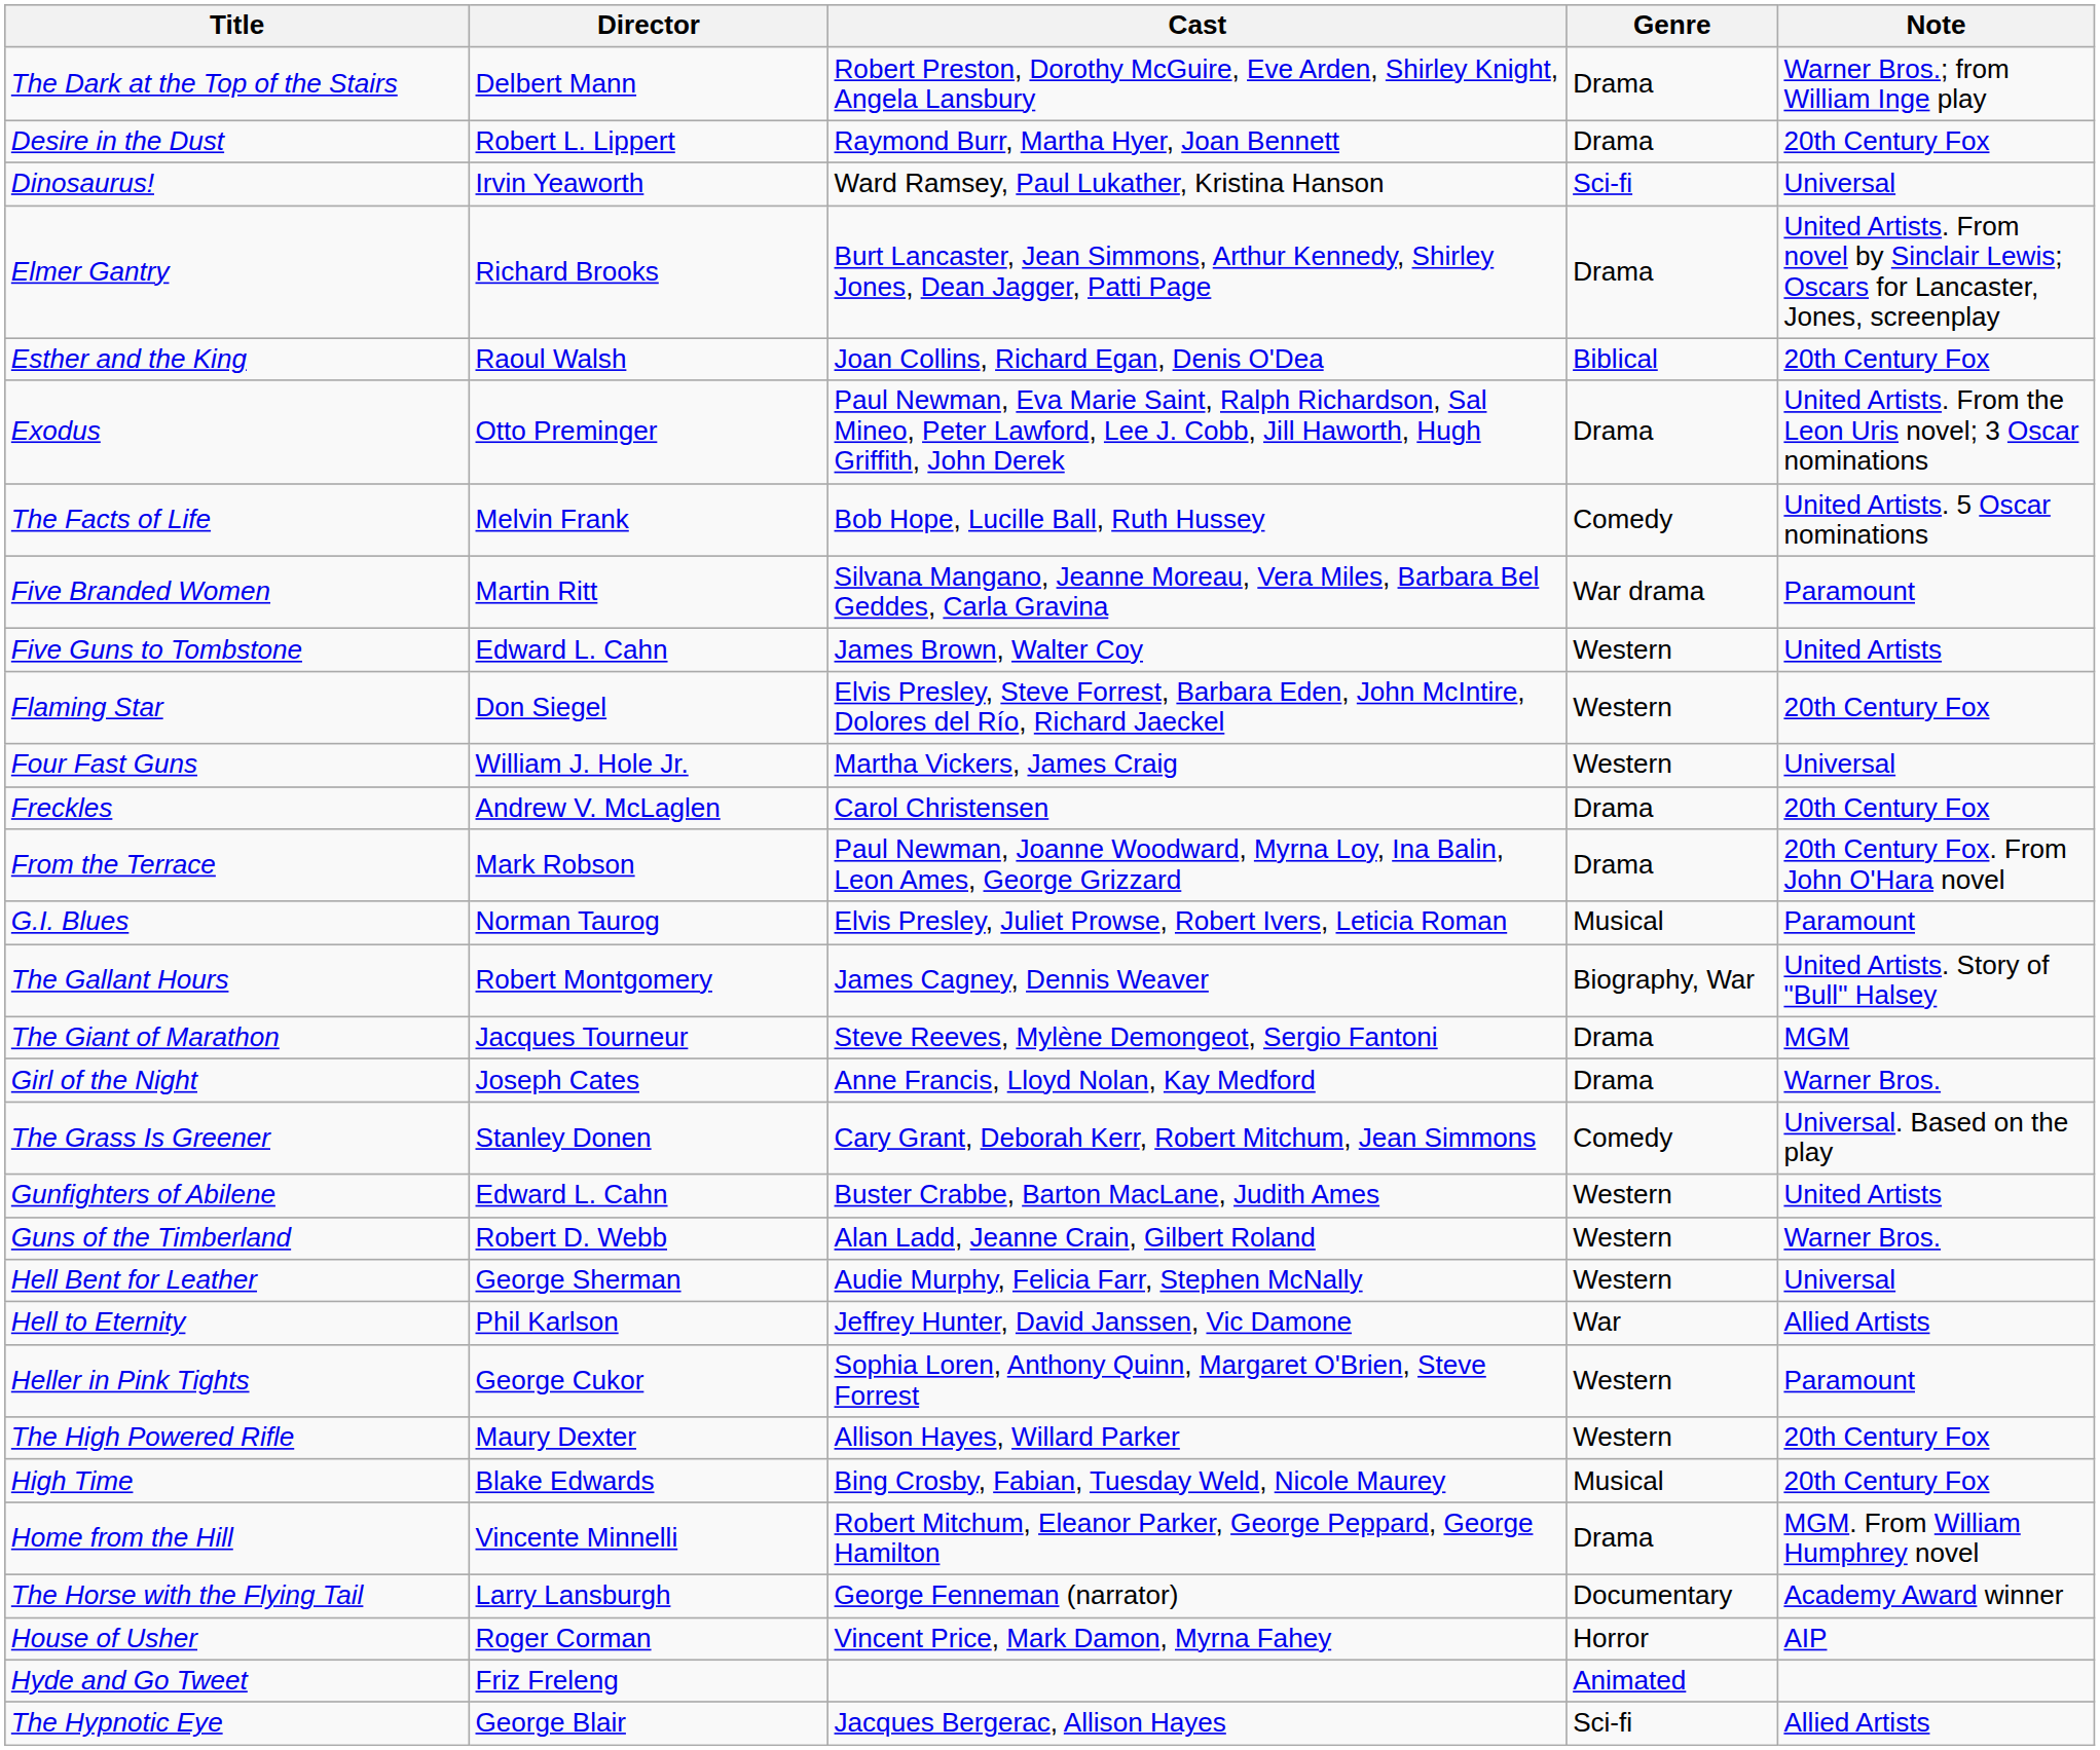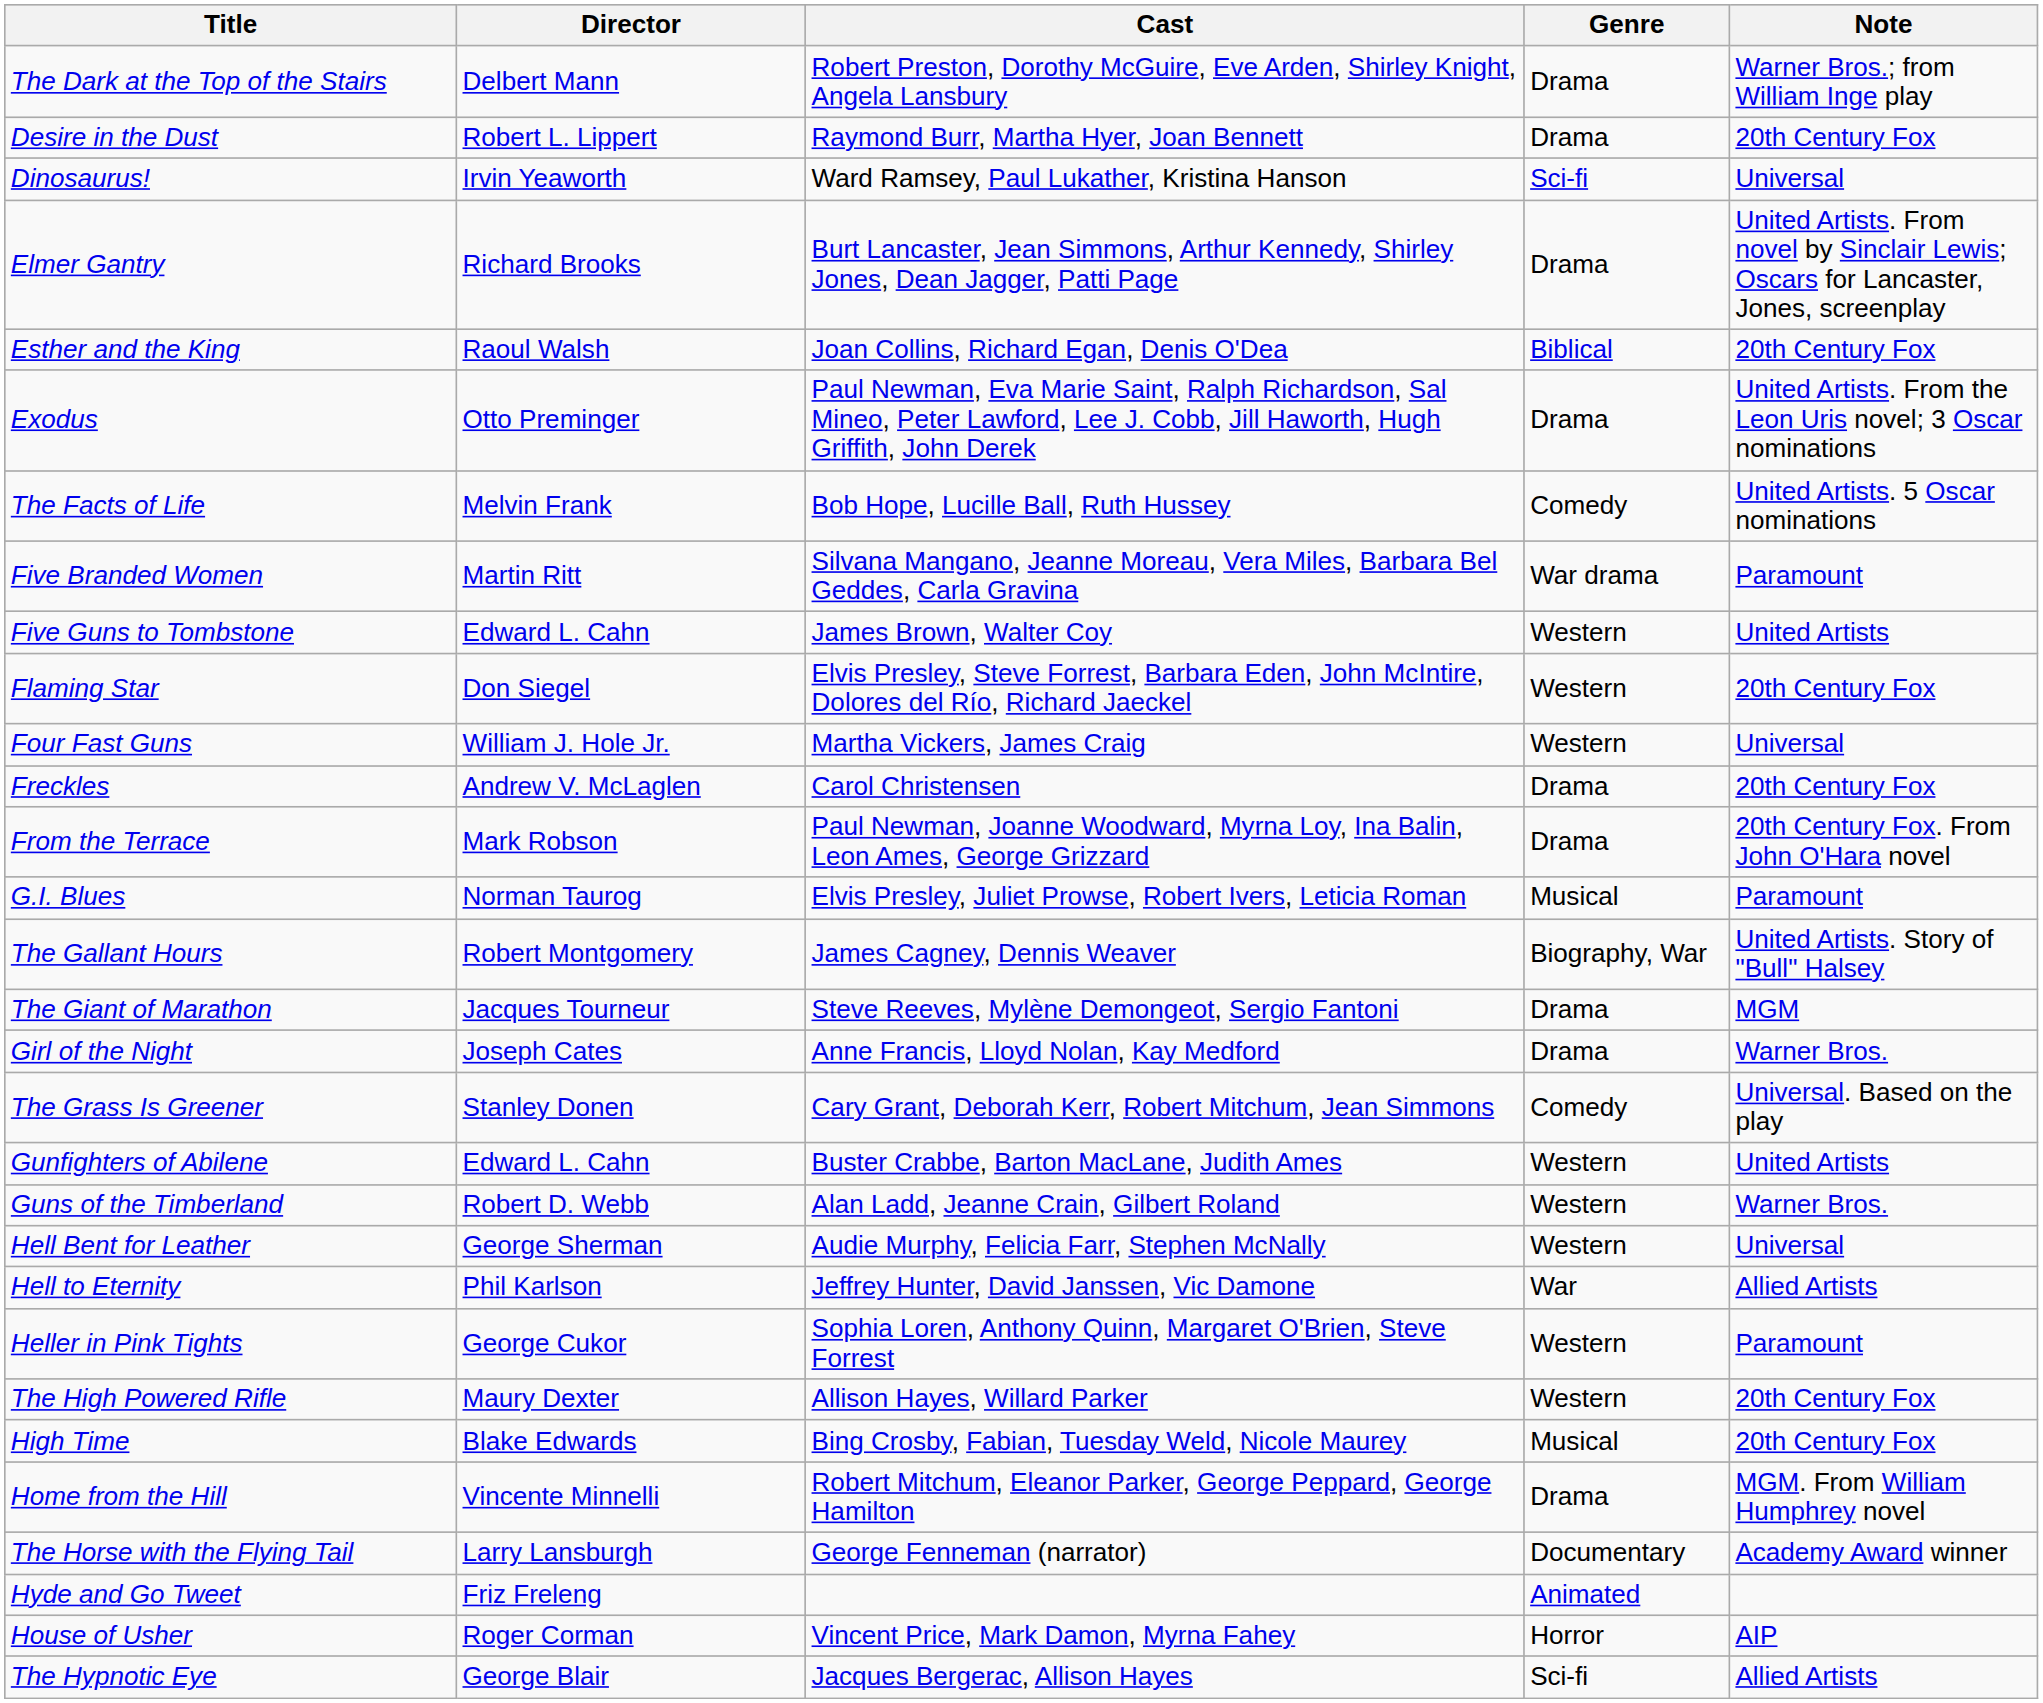rows swapped: House of Usher <-> Hyde and Go Tweet
